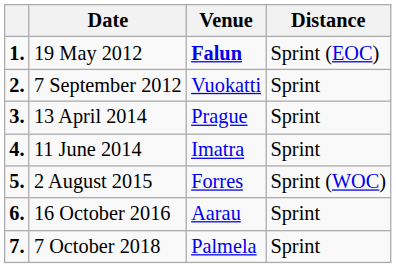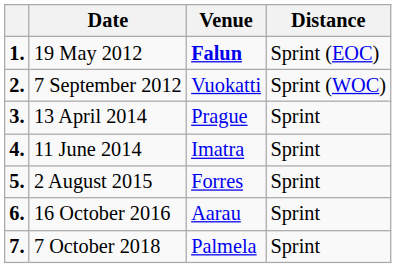7 September 2012 | Distance: Sprint -> Sprint (WOC)
2 August 2015 | Distance: Sprint (WOC) -> Sprint
